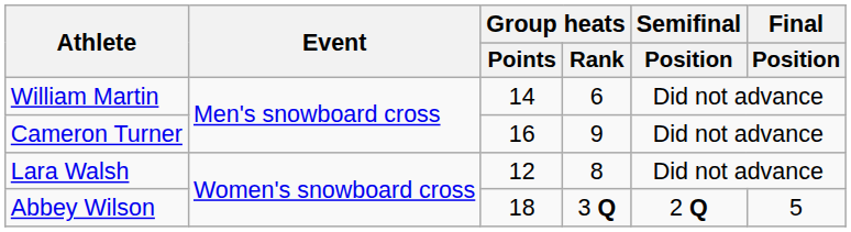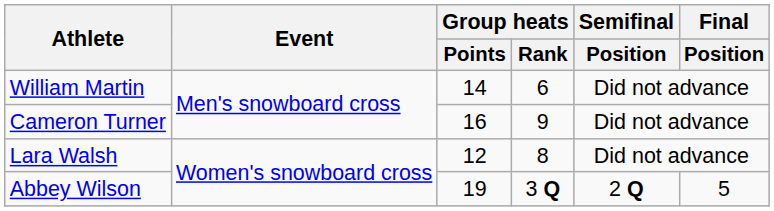Abbey Wilson | Group heats / Points: 18 -> 19
